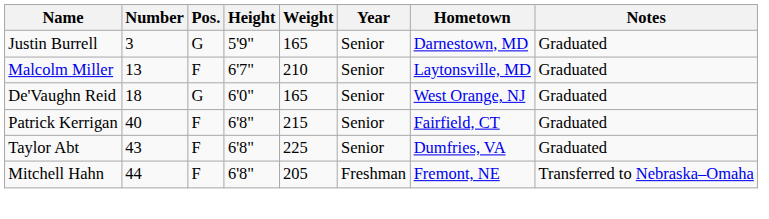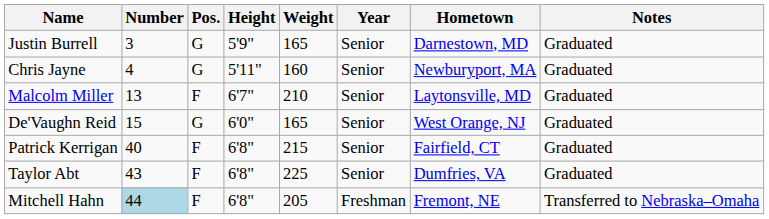+ row: Chris Jayne | 4 | G | 5'11" | 160 | Senior | Newburyport, MA | Graduated
De'Vaughn Reid | Number: 18 -> 15
Mitchell Hahn | Number: no background -> lightblue background
